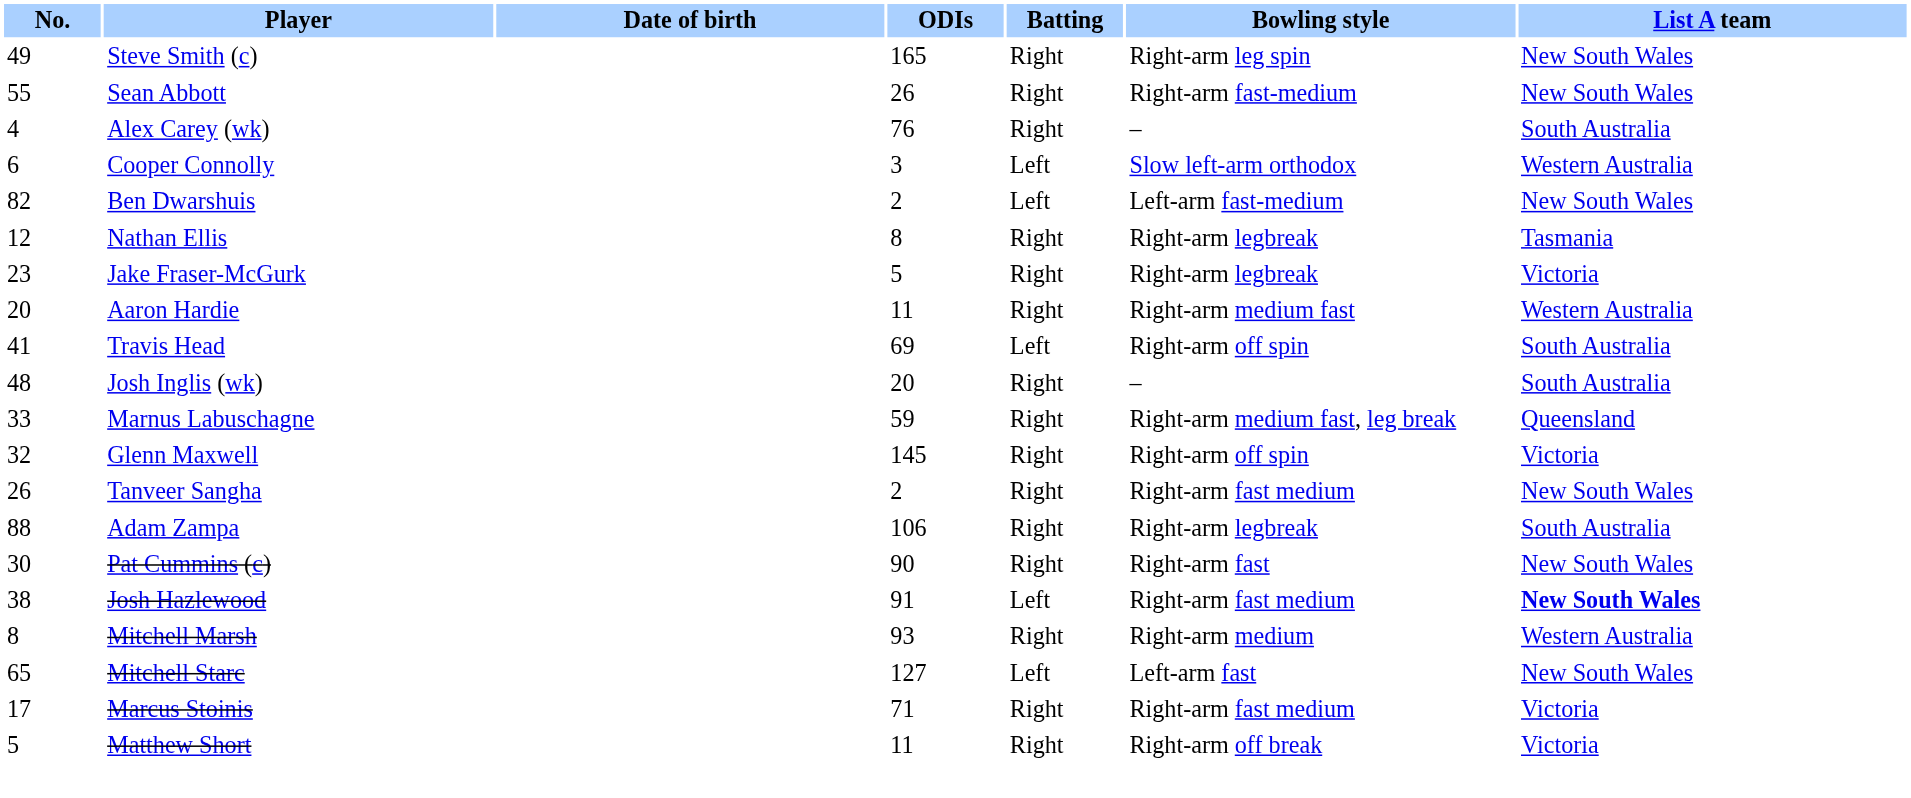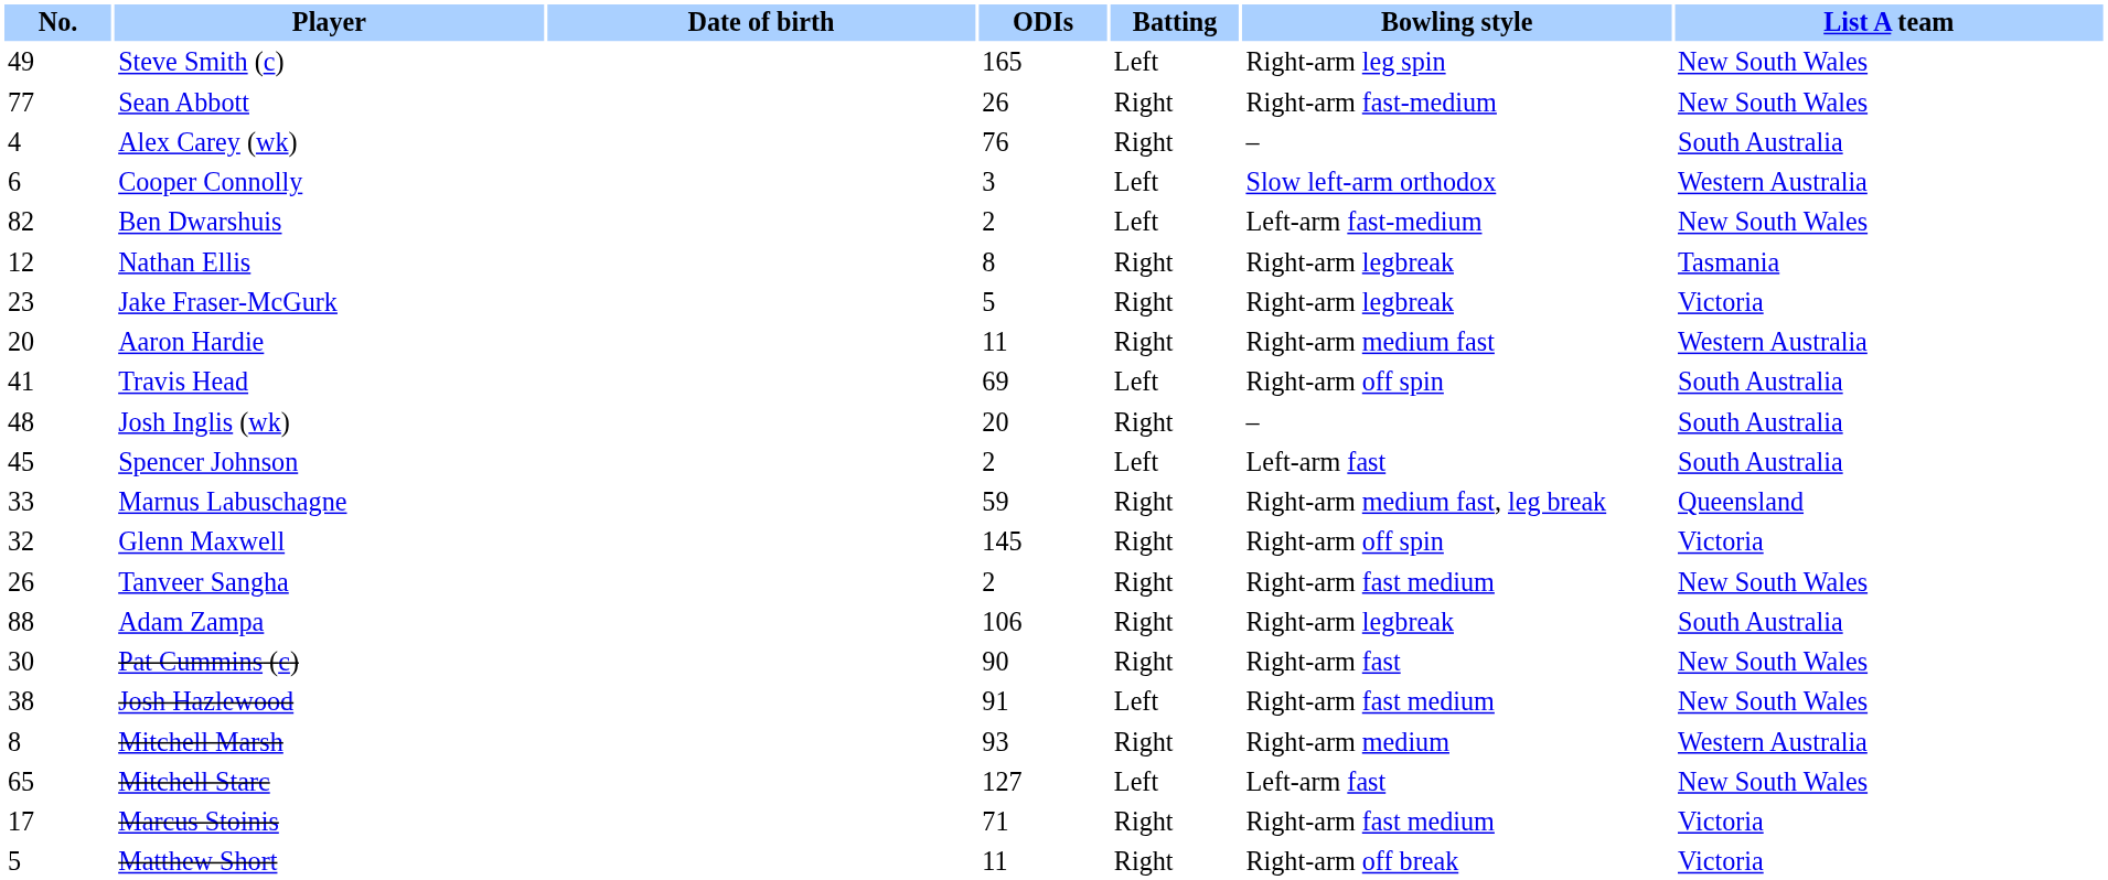Steve Smith (c) | Batting: Right -> Left
Sean Abbott | No.: 55 -> 77
+ row: 45 | Spencer Johnson | 2 | Left | Left-arm fast | South Australia
Josh Hazlewood | List A team: bold -> normal
